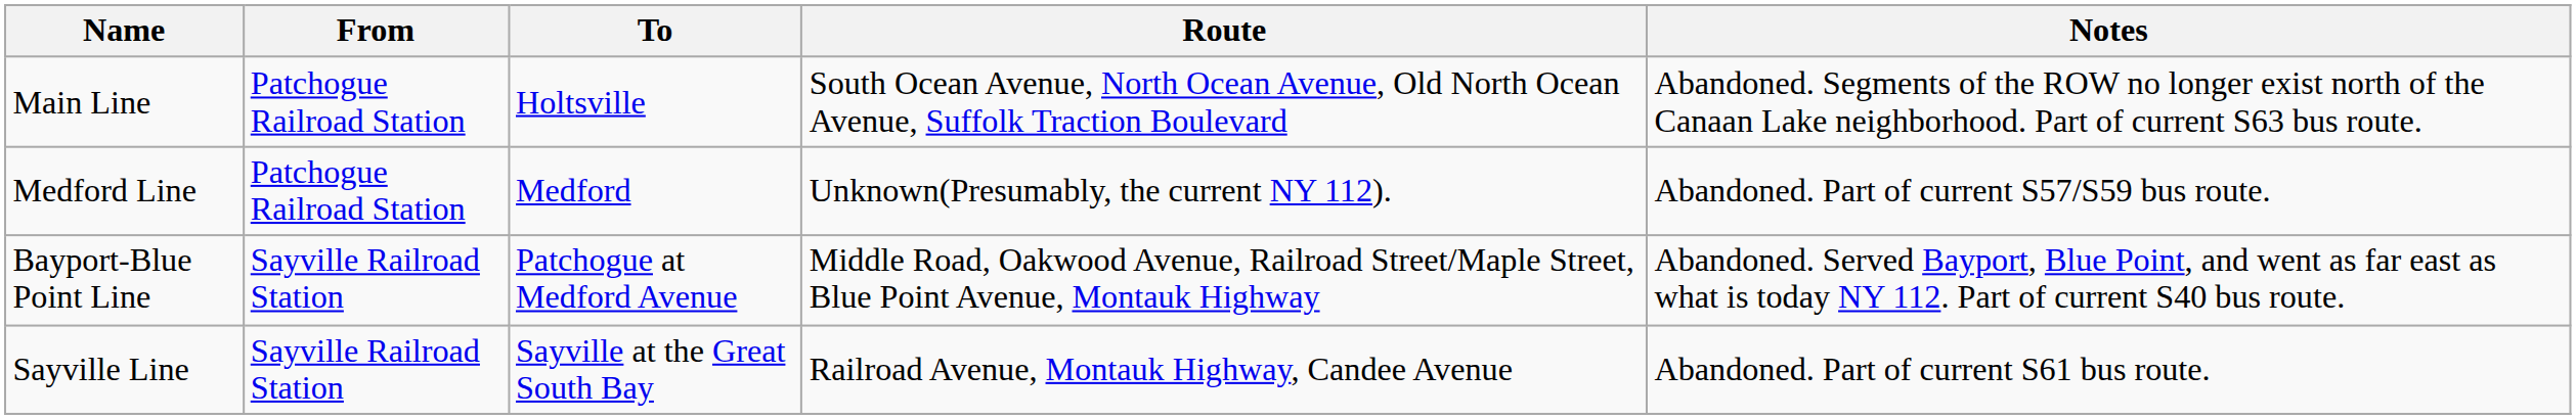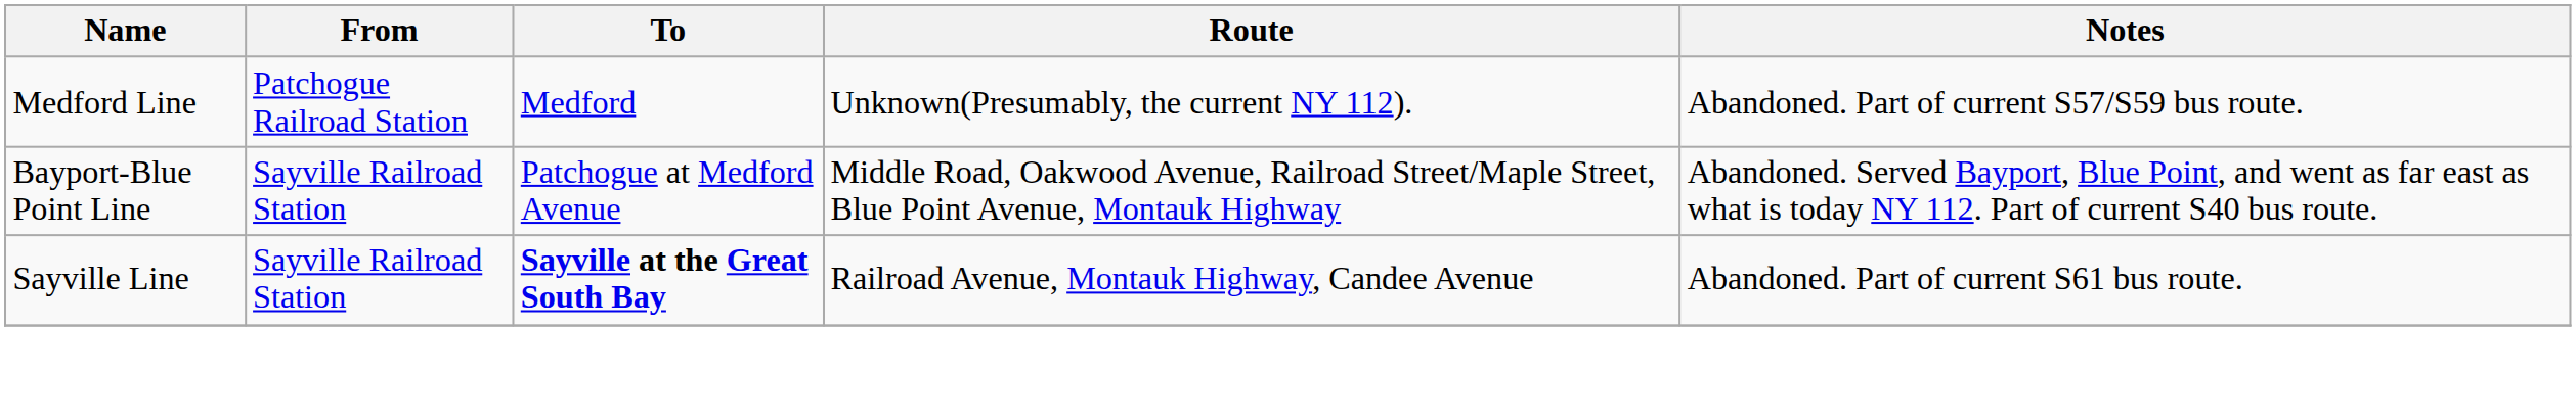- row: Main Line | Patchogue Railroad Station | Holtsville | South Ocean Avenue, North Ocean Avenue, Old North Ocean Avenue, Suffolk Traction Boulevard | Abandoned. Segments of the ROW no longer exist north of the Canaan Lake neighborhood. Part of current S63 bus route.
Sayville Line | To: normal -> bold
